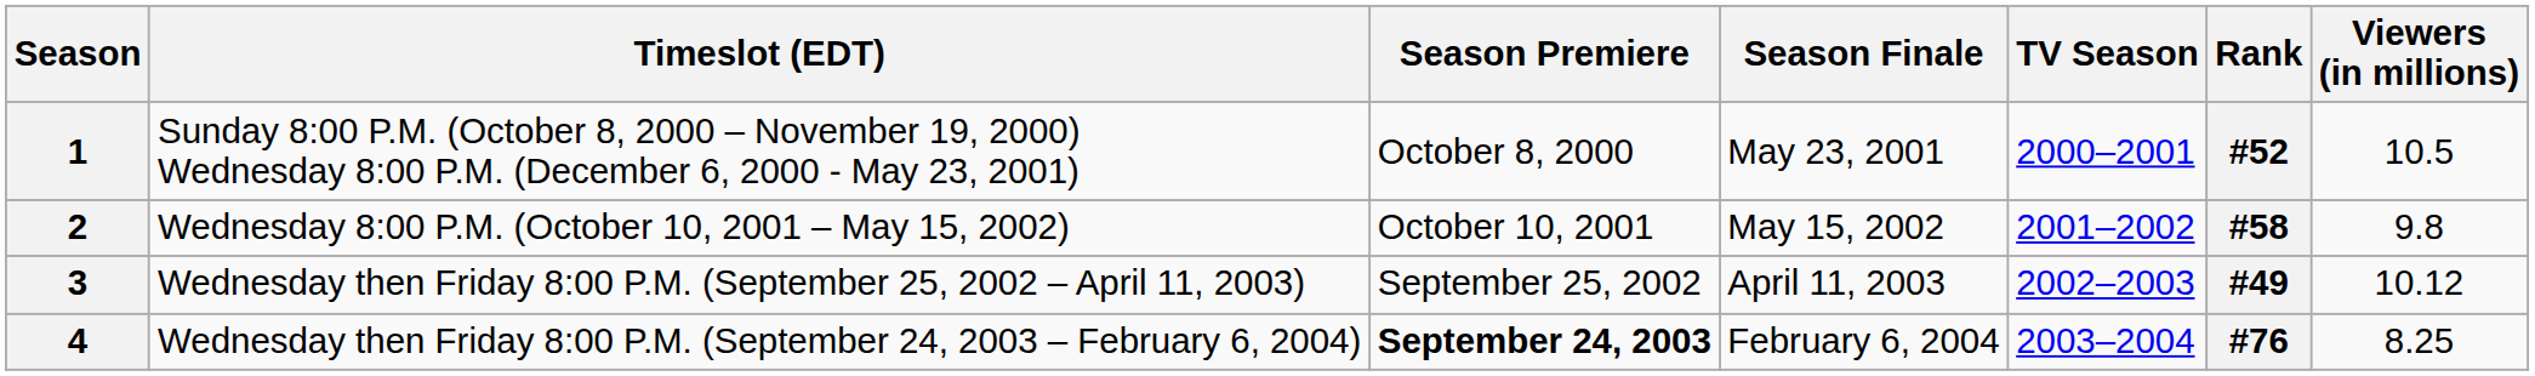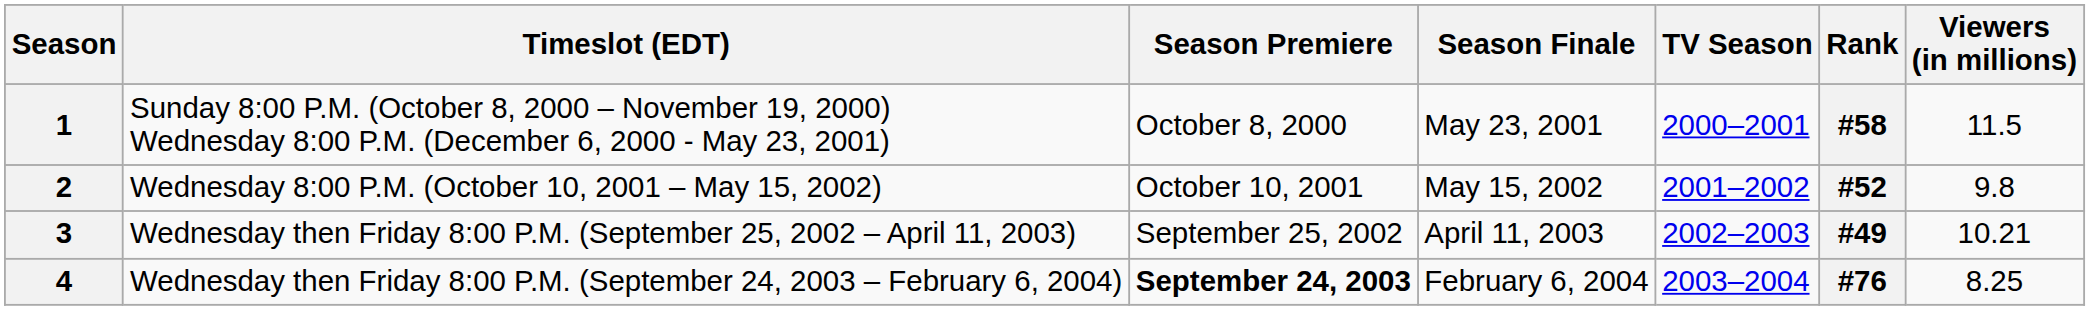1 | Rank: #52 -> #58
1 | Viewers (in millions): 10.5 -> 11.5
2 | Rank: #58 -> #52
3 | Viewers (in millions): 10.12 -> 10.21
